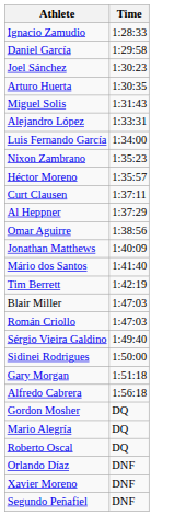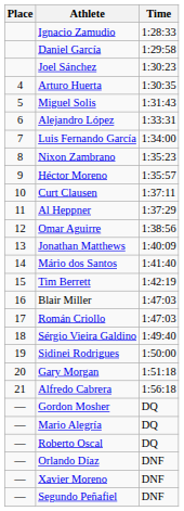+ column: Place | 4 | 5 | 6 | 7 | 8 | 9 | 10 | 11 | 12 | 13 | 14 | 15 | 16 | 17 | 18 | 19 | 20 | 21 | — | — | — | — | — | —
